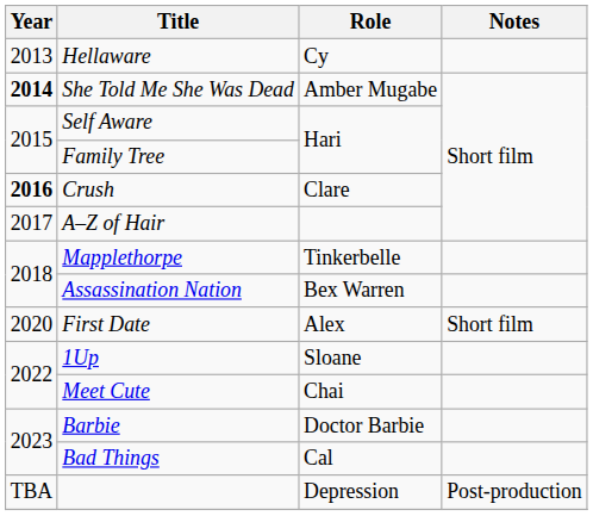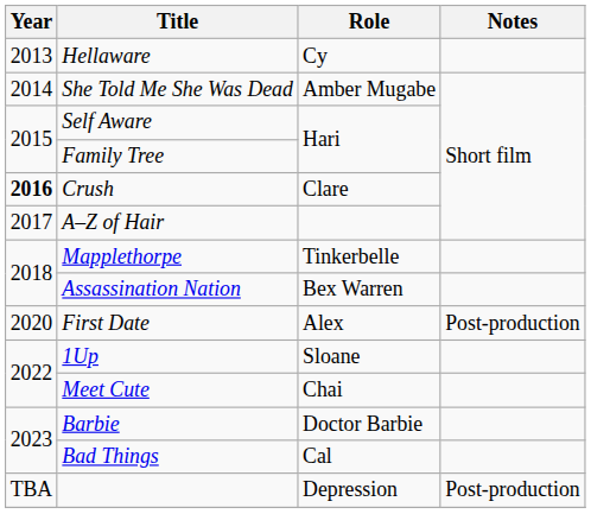She Told Me She Was Dead | Year: bold -> normal
First Date | Notes: Short film -> Post-production
